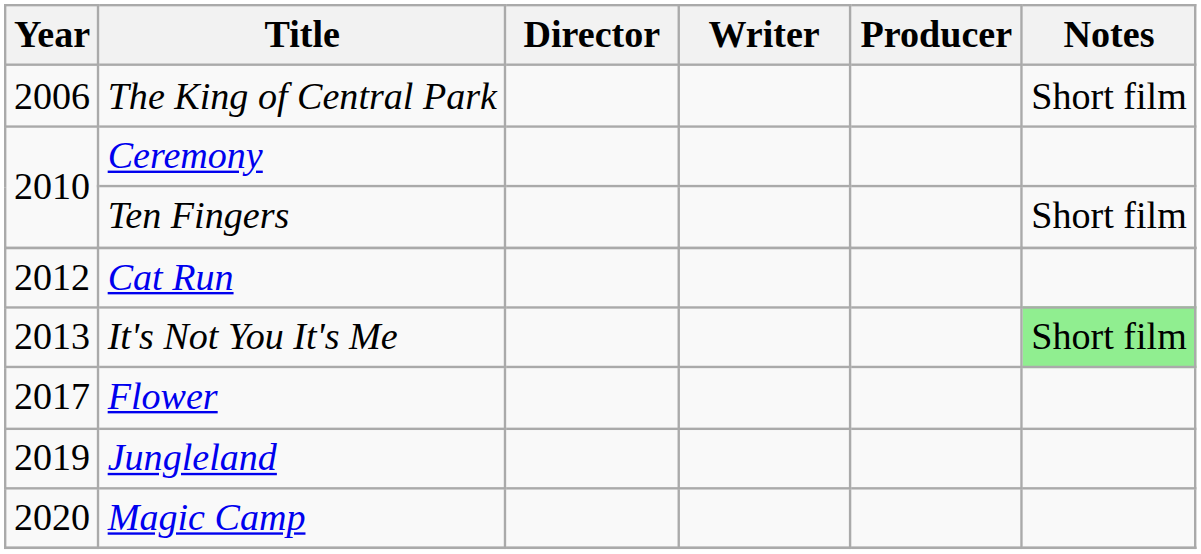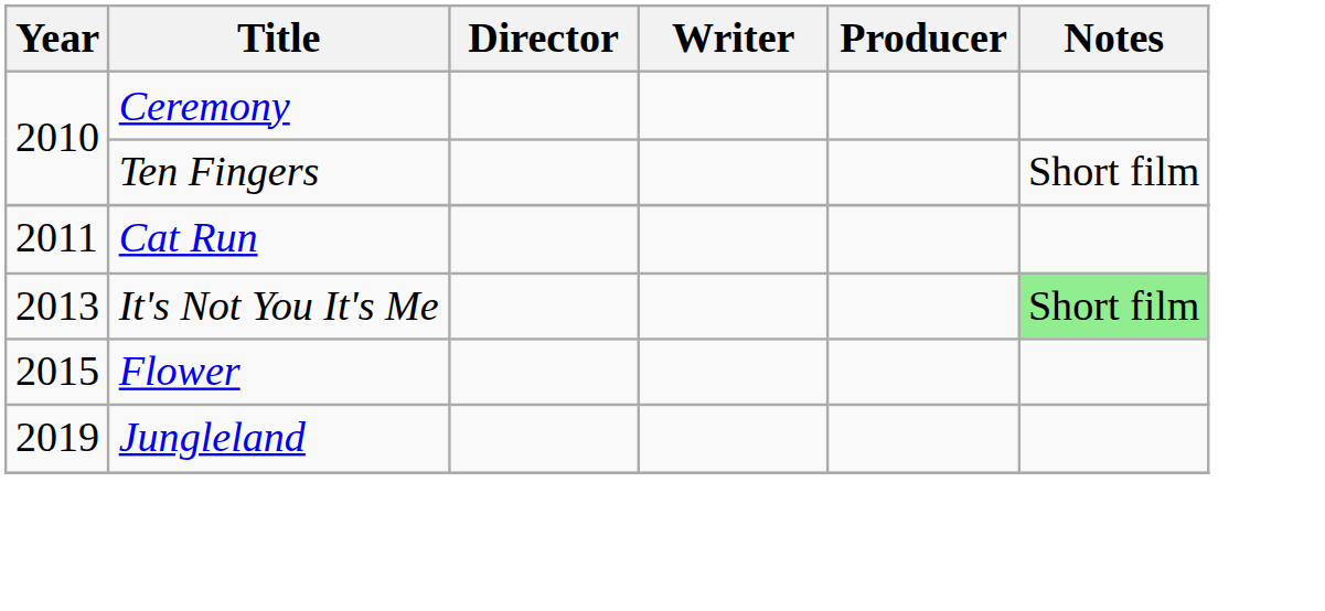- row: 2006 | The King of Central Park | Short film
Cat Run | Year: 2012 -> 2011
Flower | Year: 2017 -> 2015
- row: 2020 | Magic Camp
